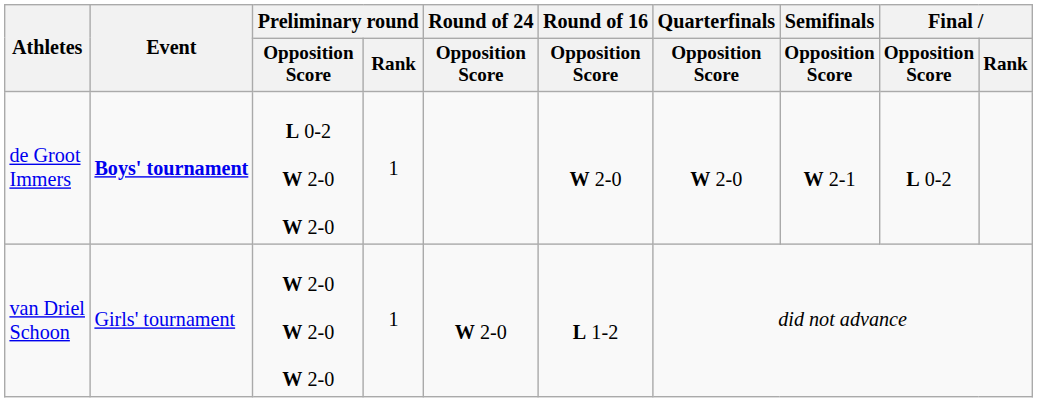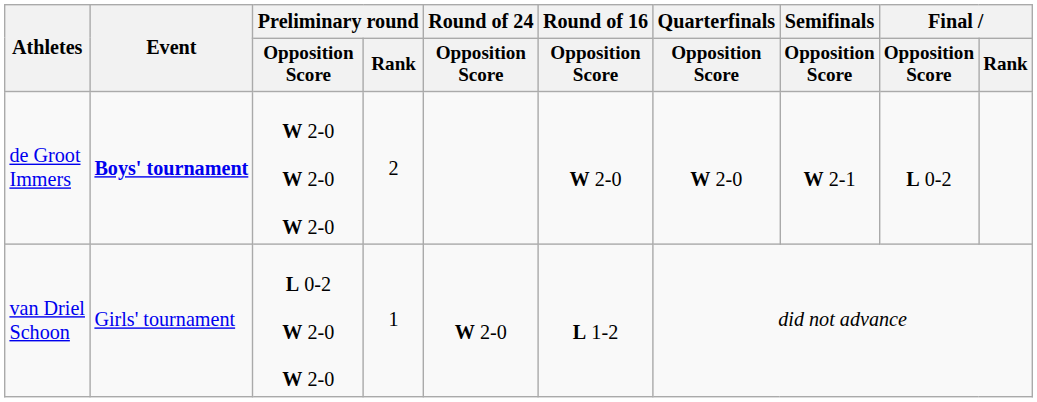de Groot Immers | Preliminary round / Opposition Score: L 0-2 W 2-0 W 2-0 -> W 2-0 W 2-0 W 2-0
de Groot Immers | Preliminary round / Rank: 1 -> 2
van Driel Schoon | Preliminary round / Opposition Score: W 2-0 W 2-0 W 2-0 -> L 0-2 W 2-0 W 2-0
